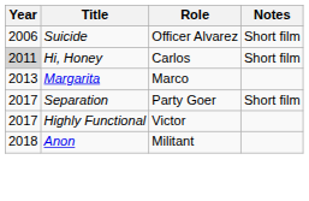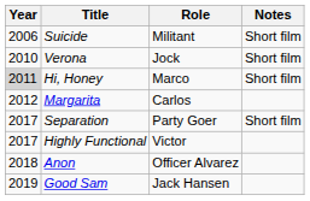Suicide | Role: Officer Alvarez -> Militant
+ row: 2010 | Verona | Jock | Short film
Hi, Honey | Role: Carlos -> Marco
Margarita | Year: 2013 -> 2012
Margarita | Role: Marco -> Carlos
Anon | Role: Militant -> Officer Alvarez
+ row: 2019 | Good Sam | Jack Hansen
